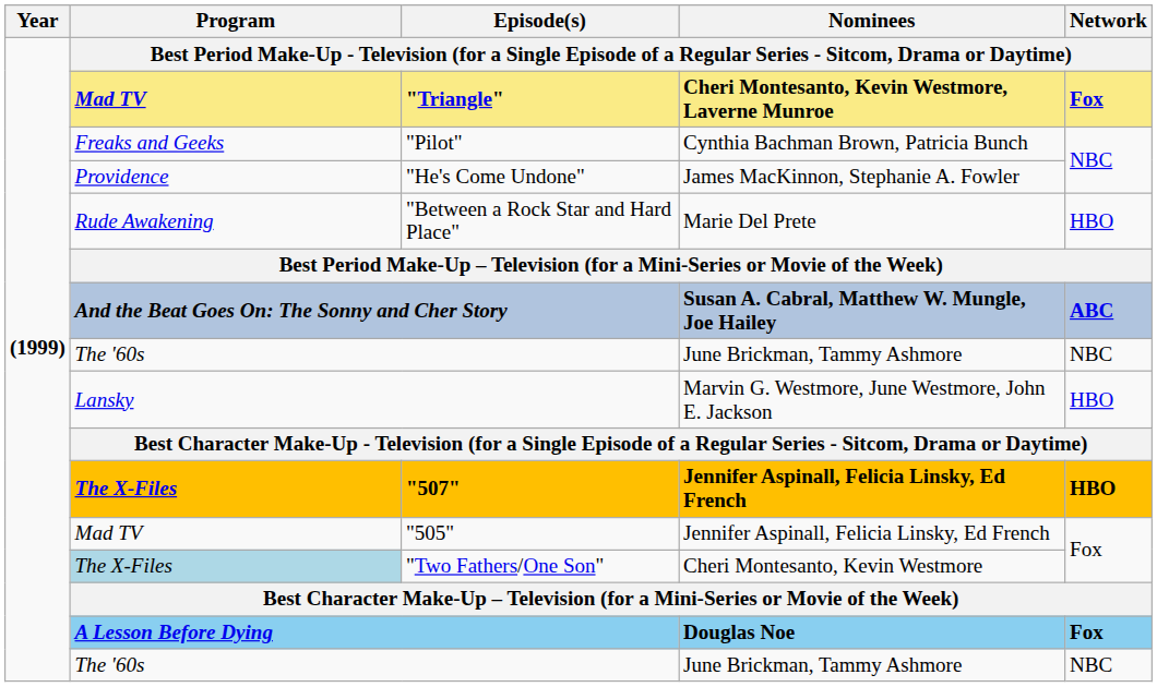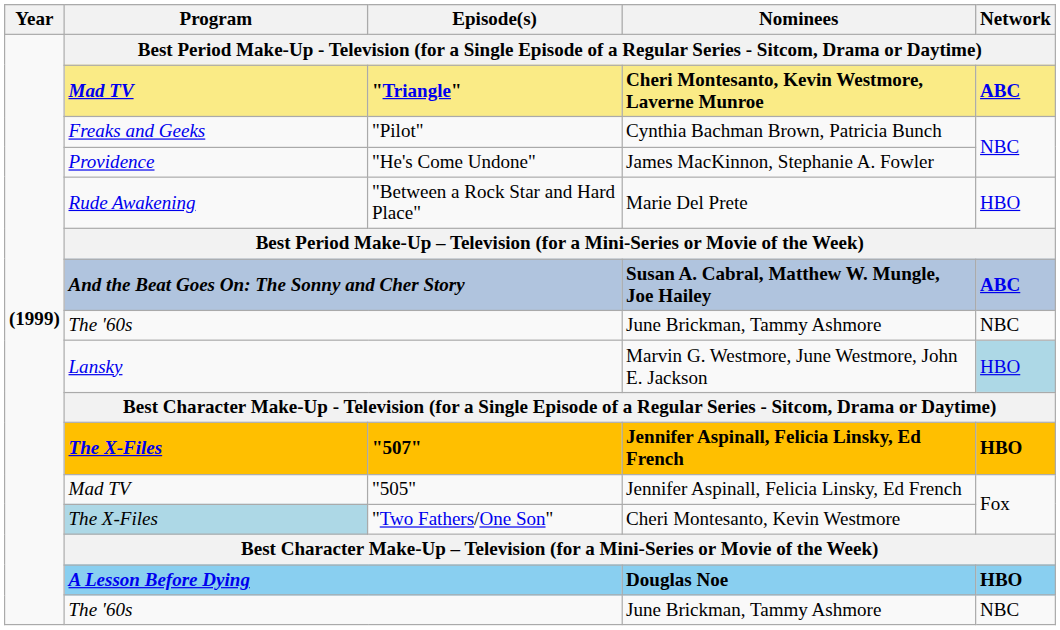"Triangle" | Network: Fox -> ABC
Lansky | Network: no background -> lightblue background
A Lesson Before Dying | Network: Fox -> HBO
